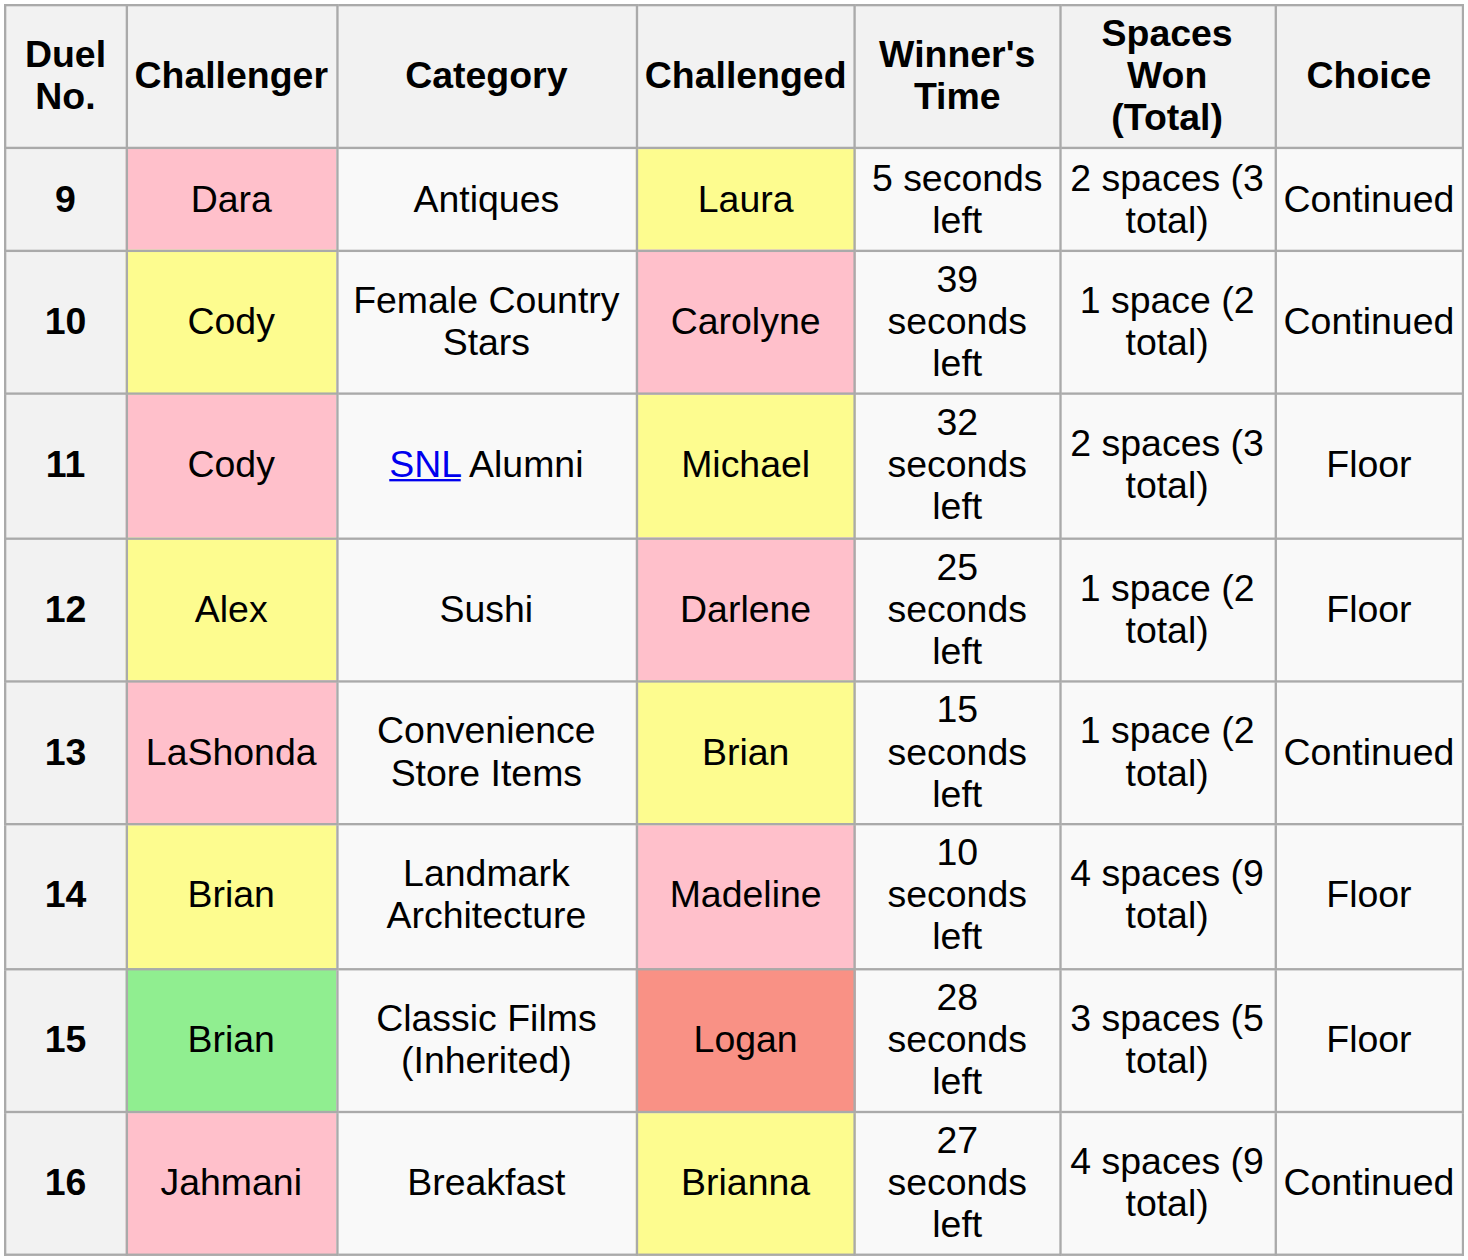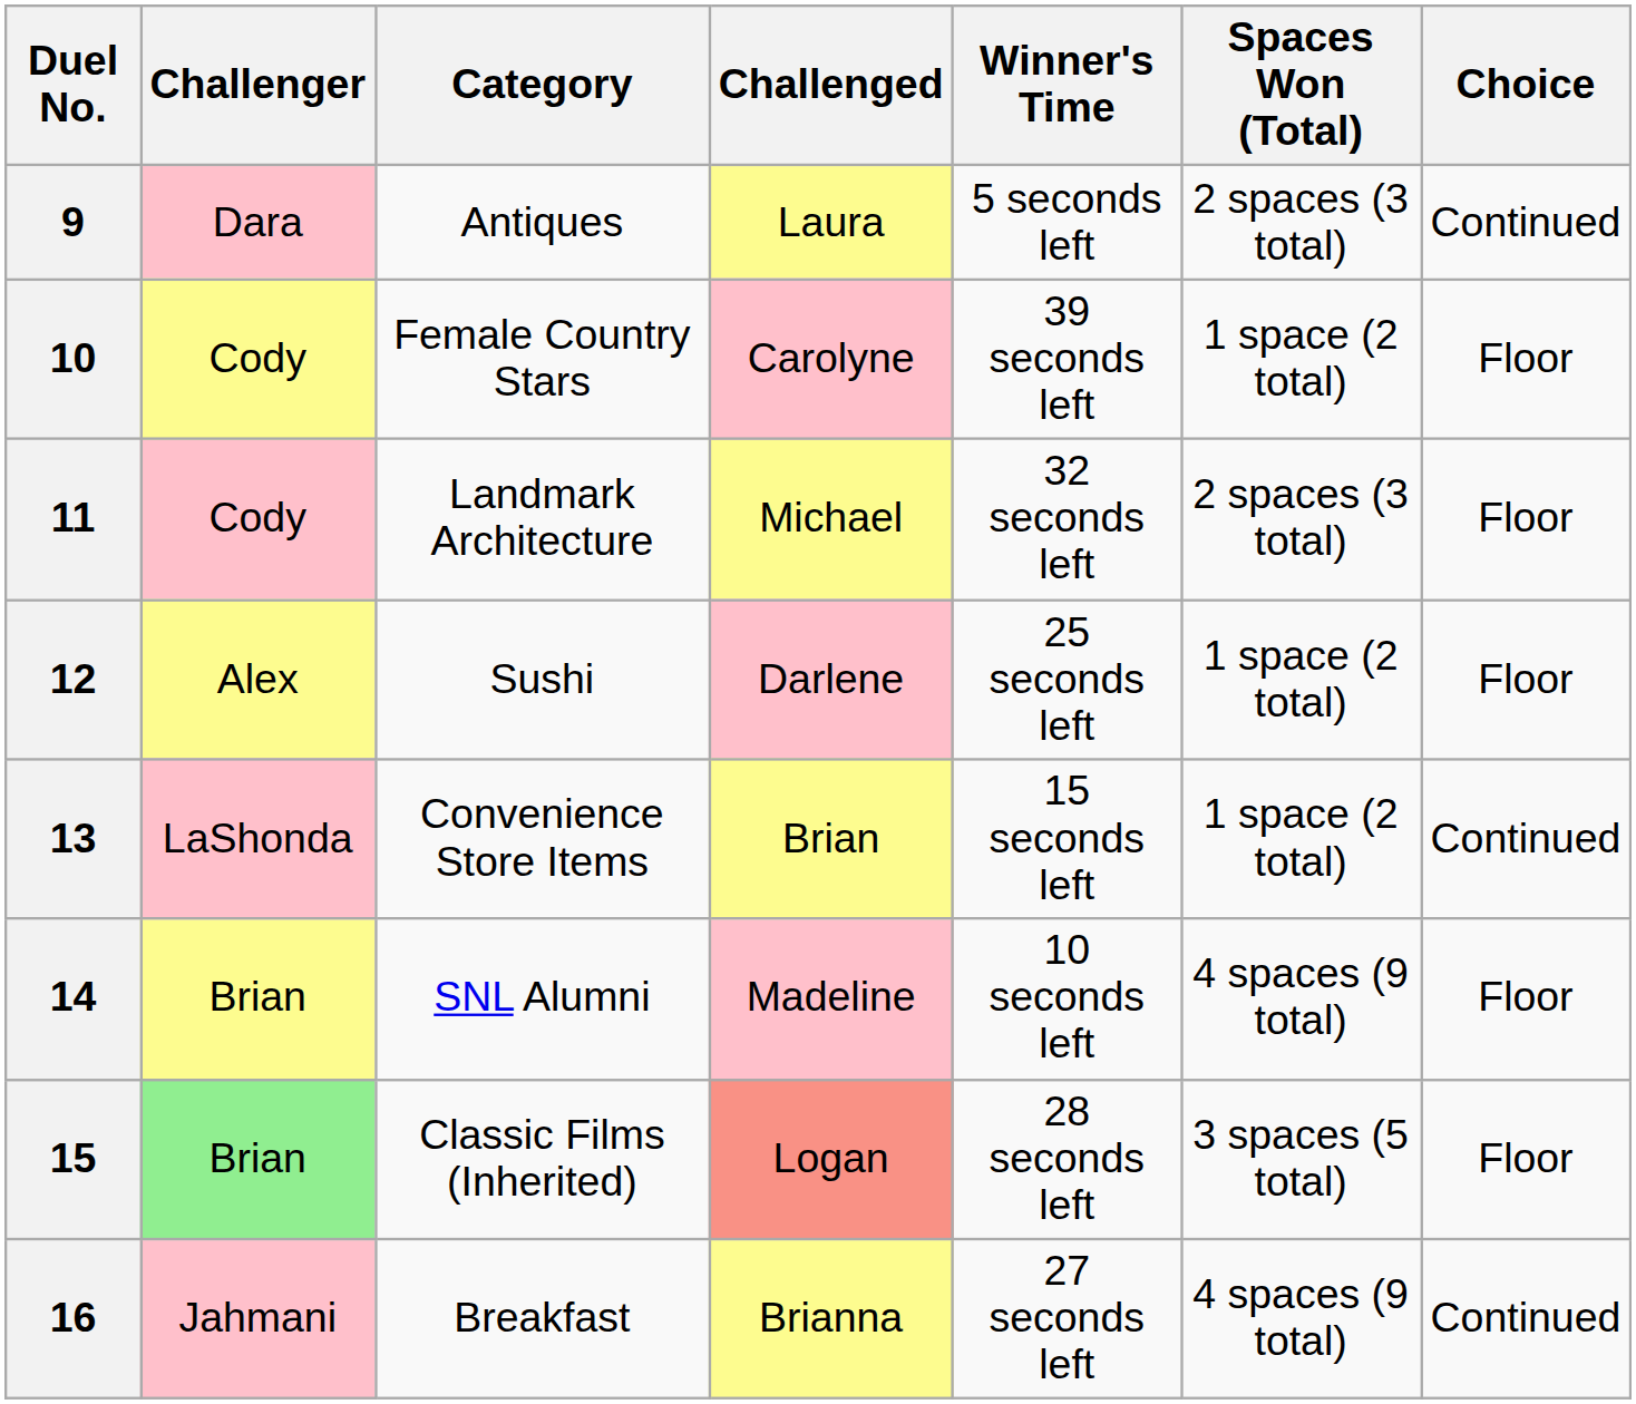10 | Choice: Continued -> Floor
11 | Category: SNL Alumni -> Landmark Architecture
14 | Category: Landmark Architecture -> SNL Alumni
